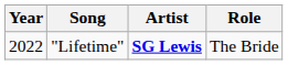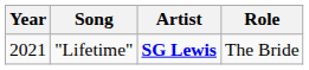"Lifetime" | Year: 2022 -> 2021
